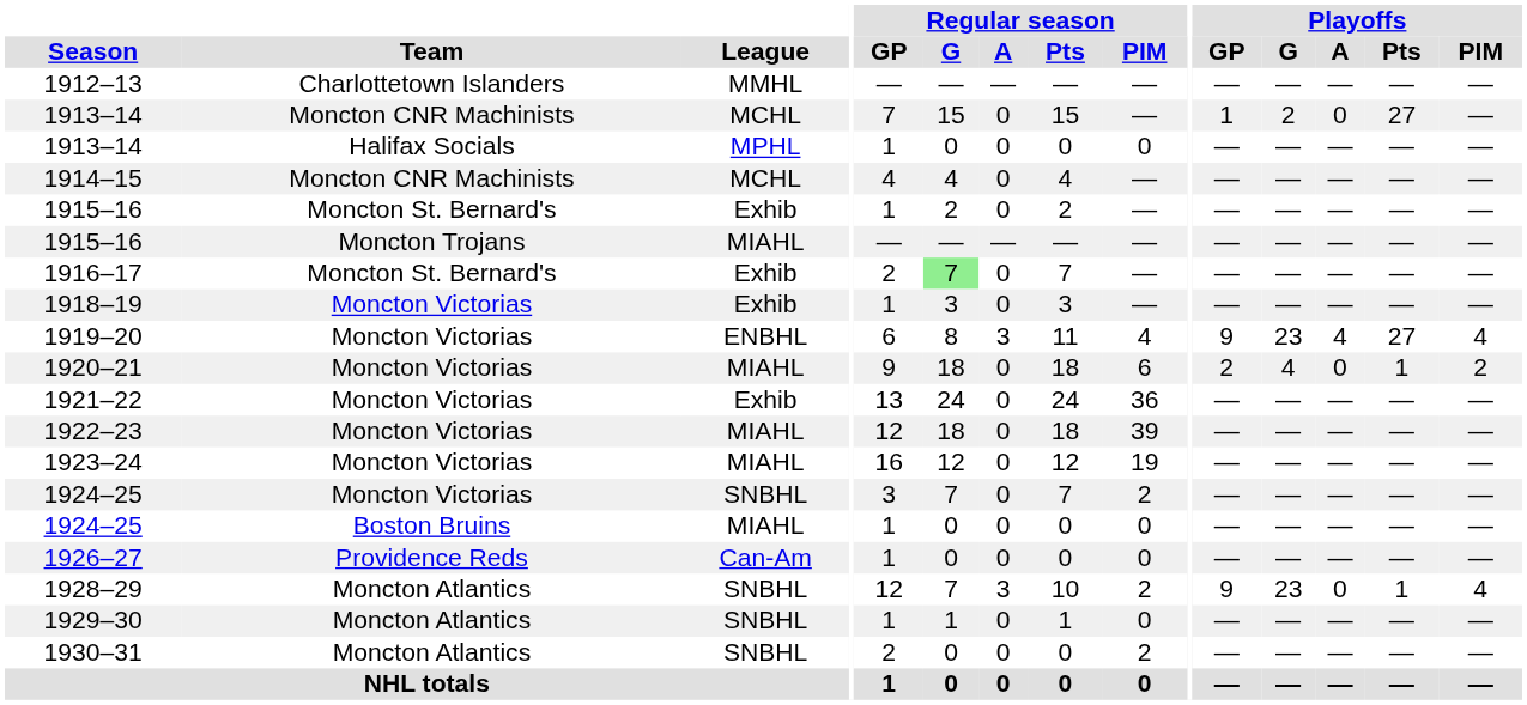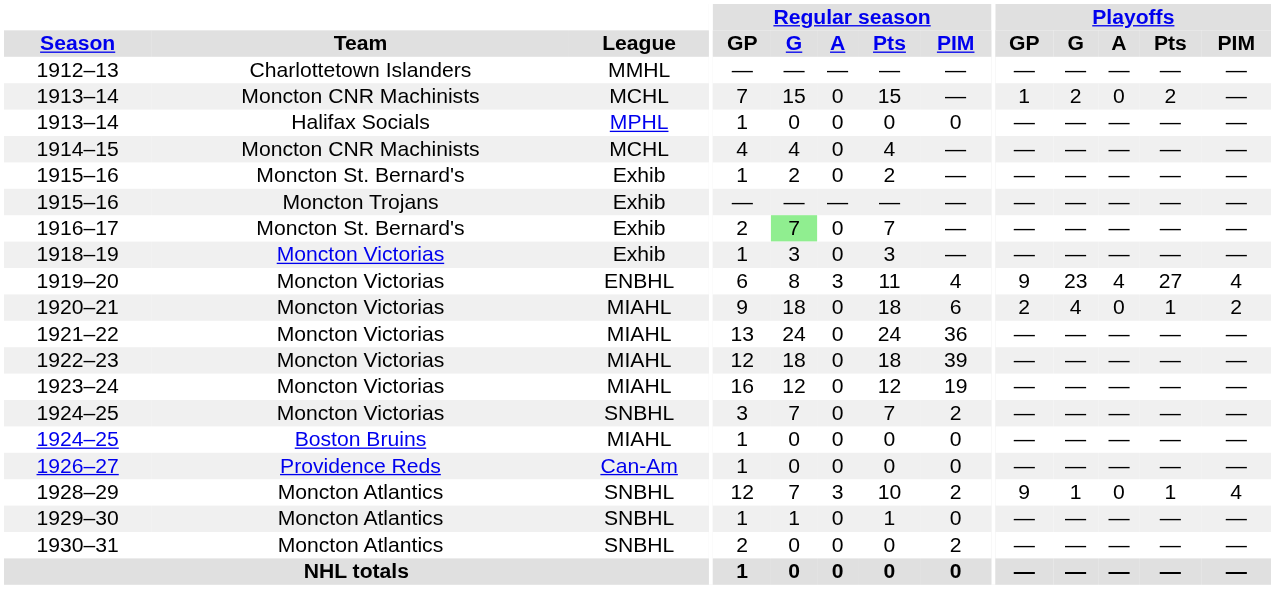1913–14 / Moncton CNR Machinists | Playoffs / Pts: 27 -> 2
1915–16 / Moncton Trojans | League: MIAHL -> Exhib
1921–22 | League: Exhib -> MIAHL
1928–29 | Playoffs / G: 23 -> 1
